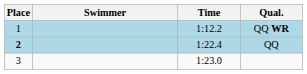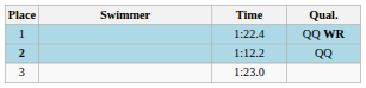QQ WR | Time: 1:12.2 -> 1:22.4
QQ | Time: 1:22.4 -> 1:12.2
